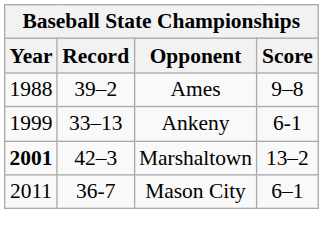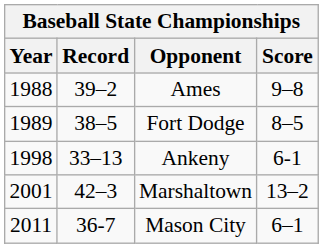+ row: 1989 | 38–5 | Fort Dodge | 8–5
Ankeny | Year: 1999 -> 1998
Marshaltown | Year: bold -> normal
